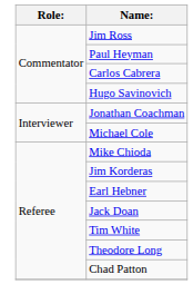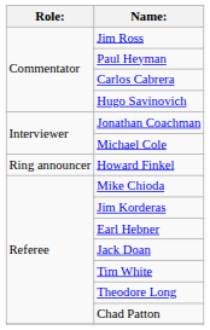+ row: Ring announcer | Howard Finkel
